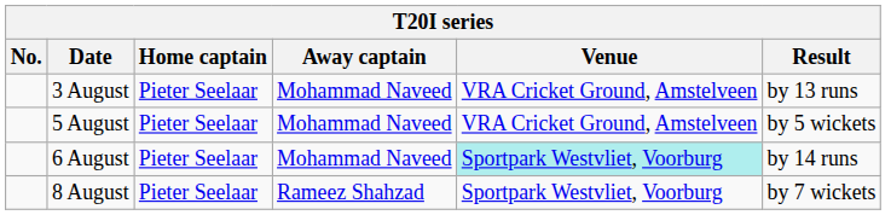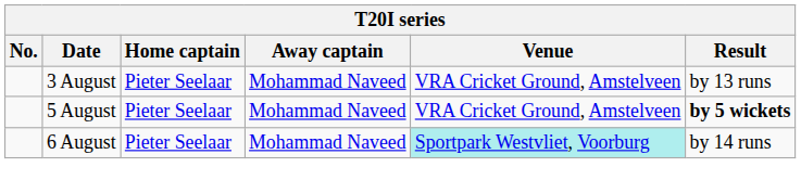5 August | Result: normal -> bold
- row: 8 August | Pieter Seelaar | Rameez Shahzad | Sportpark Westvliet, Voorburg | by 7 wickets
